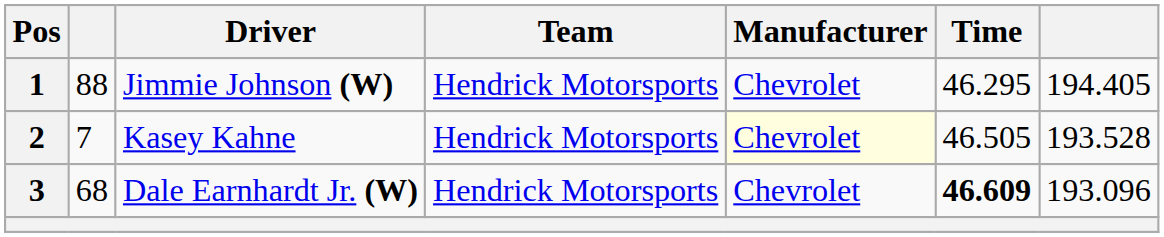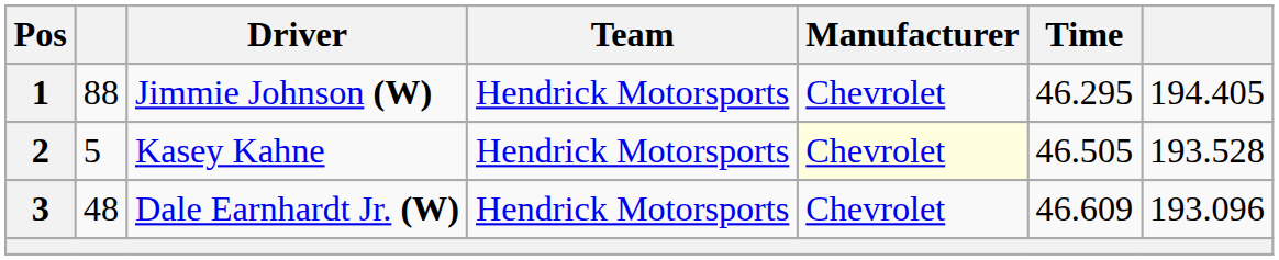2 | column 2: 7 -> 5
3 | column 2: 68 -> 48
3 | Time: bold -> normal
